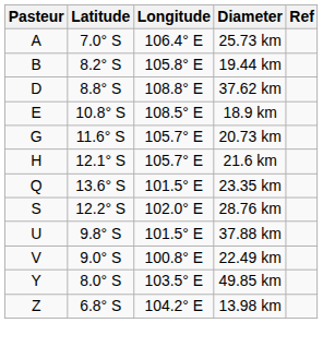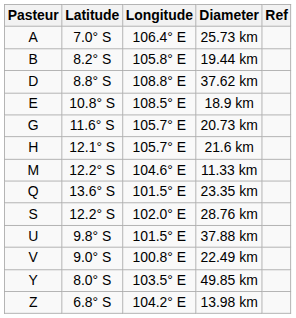+ row: M | 12.2° S | 104.6° E | 11.33 km
